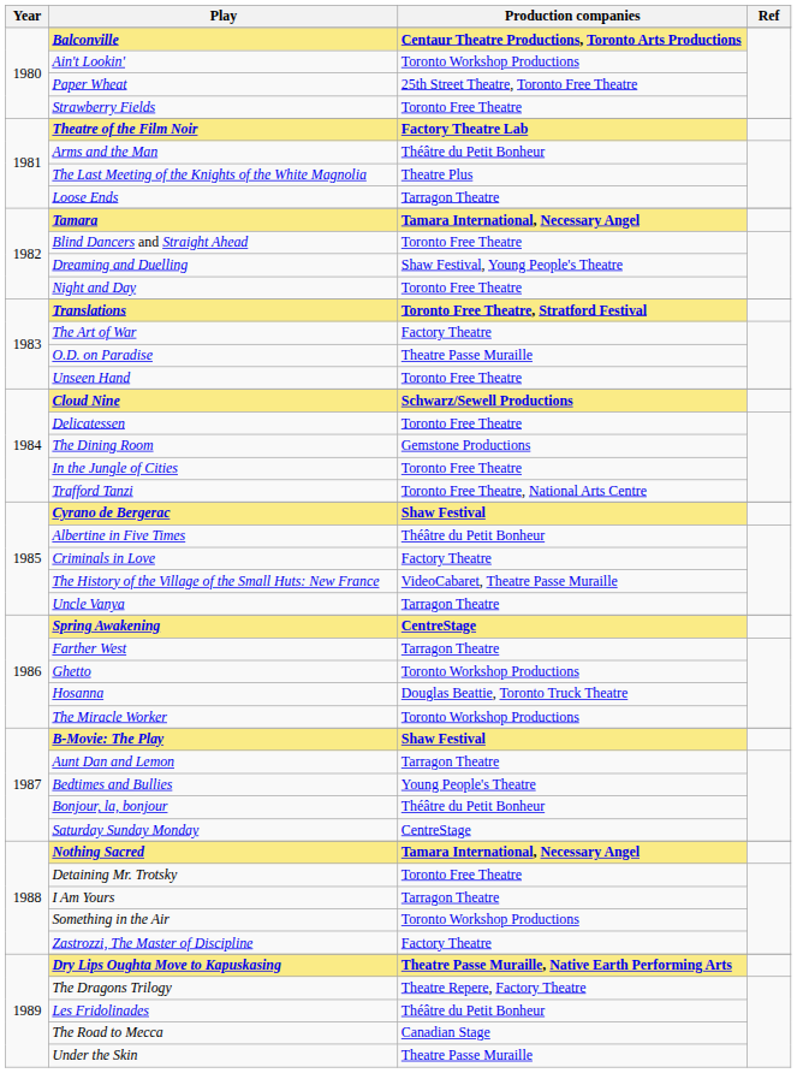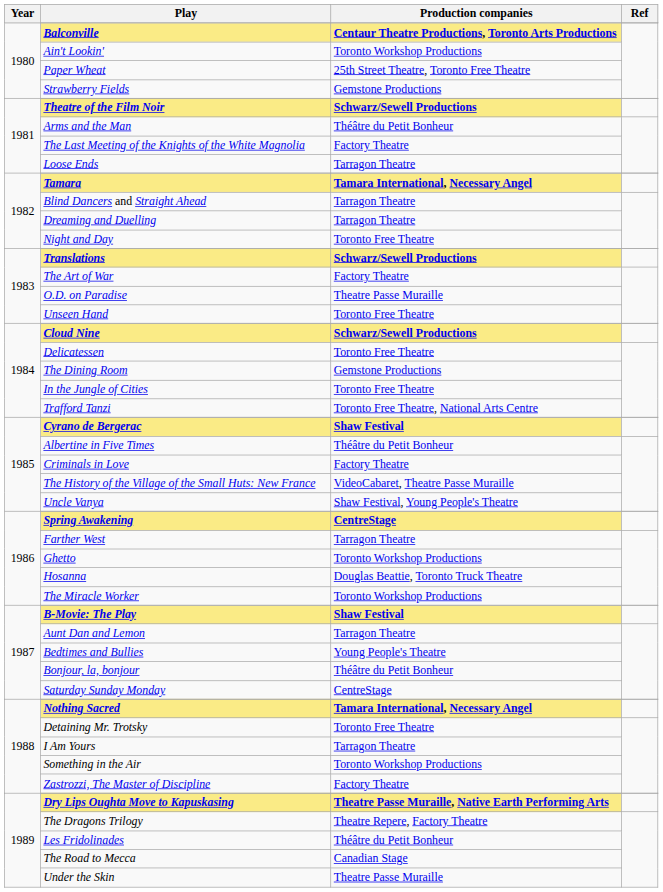Strawberry Fields | Production companies: Toronto Free Theatre -> Gemstone Productions
Theatre of the Film Noir | Production companies: Factory Theatre Lab -> Schwarz/Sewell Productions
The Last Meeting of the Knights of the White Magnolia | Production companies: Theatre Plus -> Factory Theatre
Blind Dancers and Straight Ahead | Production companies: Toronto Free Theatre -> Tarragon Theatre
Dreaming and Duelling | Production companies: Shaw Festival, Young People's Theatre -> Tarragon Theatre
Translations | Production companies: Toronto Free Theatre, Stratford Festival -> Schwarz/Sewell Productions
Uncle Vanya | Production companies: Tarragon Theatre -> Shaw Festival, Young People's Theatre
